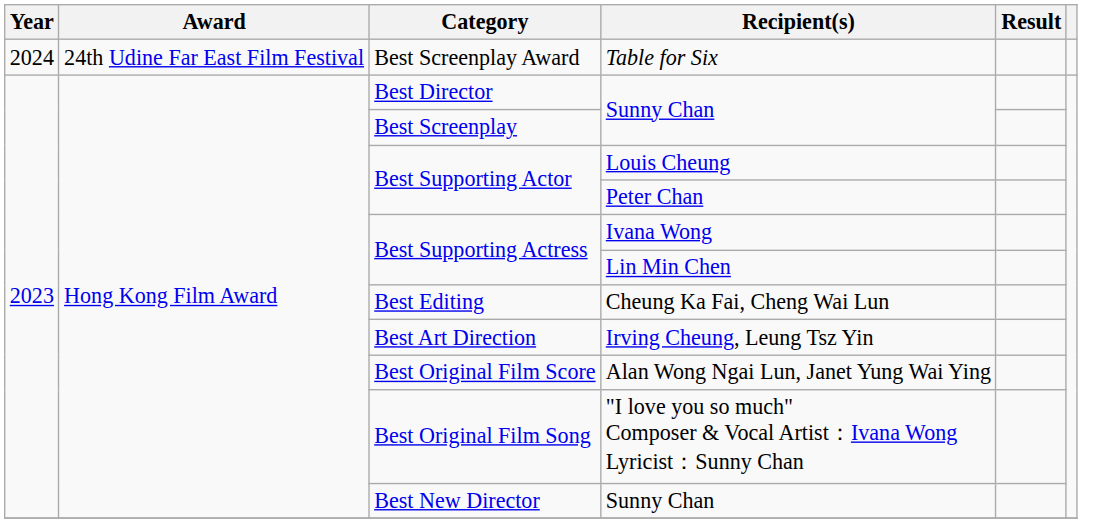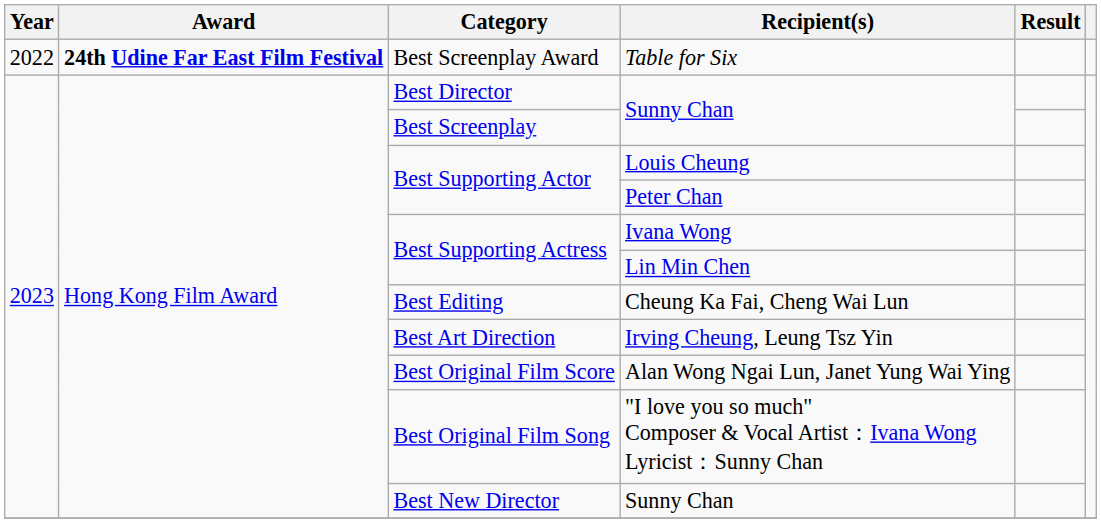Best Screenplay Award | Year: 2024 -> 2022
Best Screenplay Award | Award: normal -> bold
